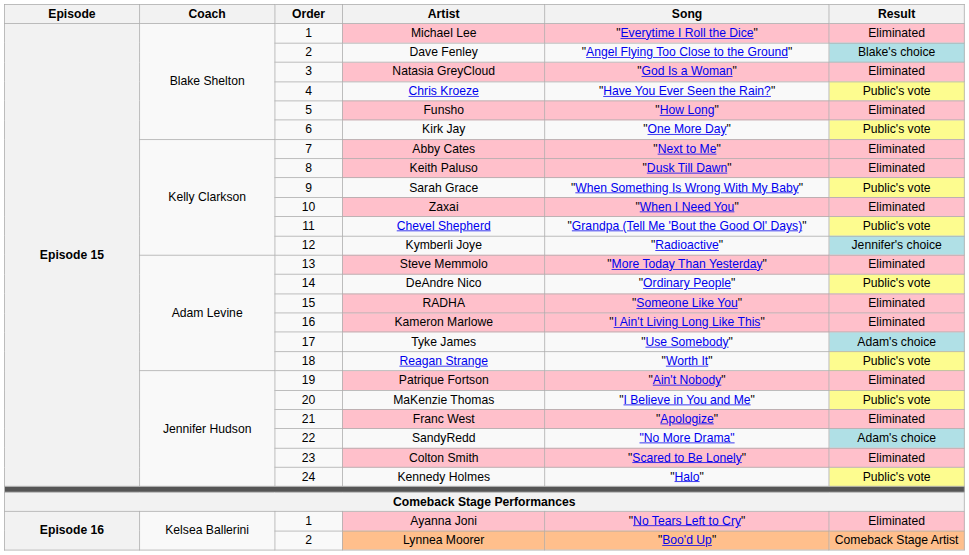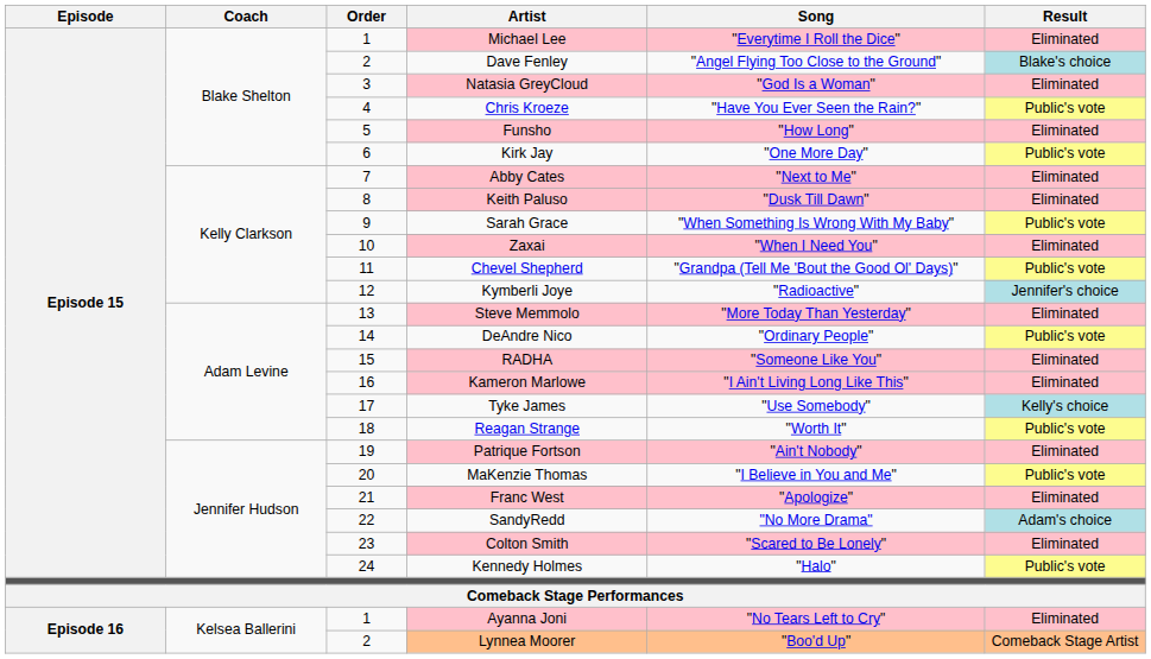Tyke James | Result: Adam's choice -> Kelly's choice
